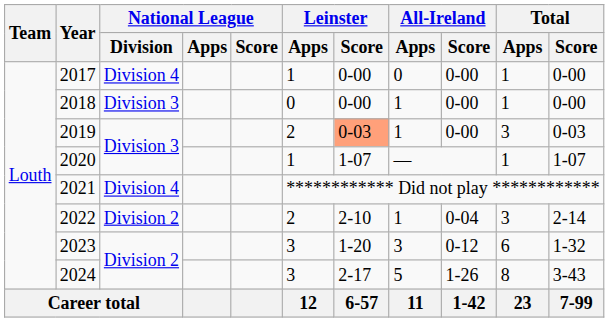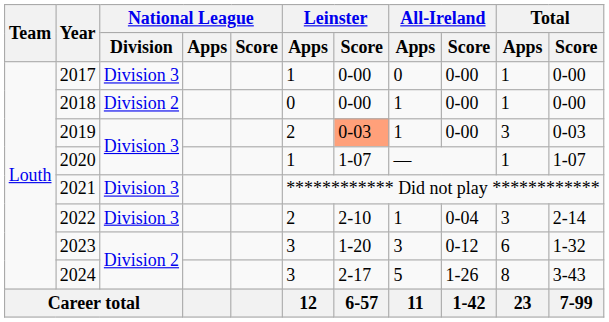2017 | National League / Division: Division 4 -> Division 3
2018 | National League / Division: Division 3 -> Division 2
2021 | National League / Division: Division 4 -> Division 3
2022 | National League / Division: Division 2 -> Division 3
